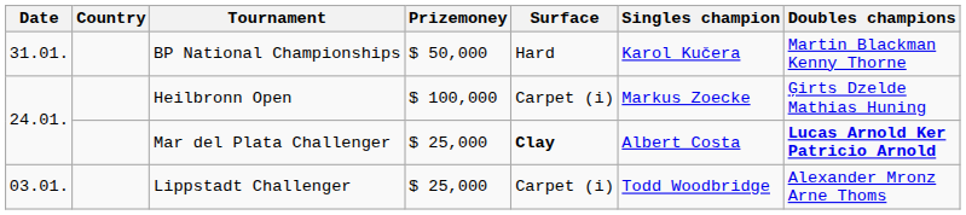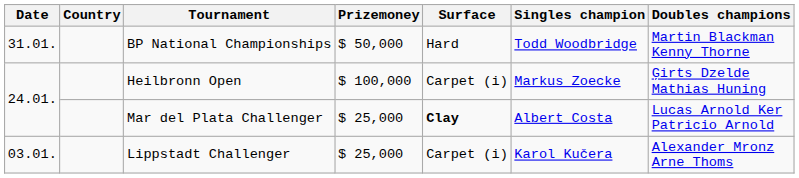BP National Championships | Singles champion: Karol Kučera -> Todd Woodbridge
Mar del Plata Challenger | Doubles champions: bold -> normal
Lippstadt Challenger | Singles champion: Todd Woodbridge -> Karol Kučera
